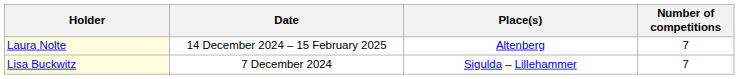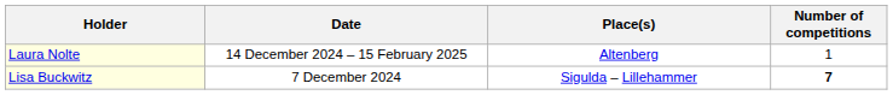Laura Nolte | Number of competitions: 7 -> 1
Lisa Buckwitz | Number of competitions: normal -> bold
